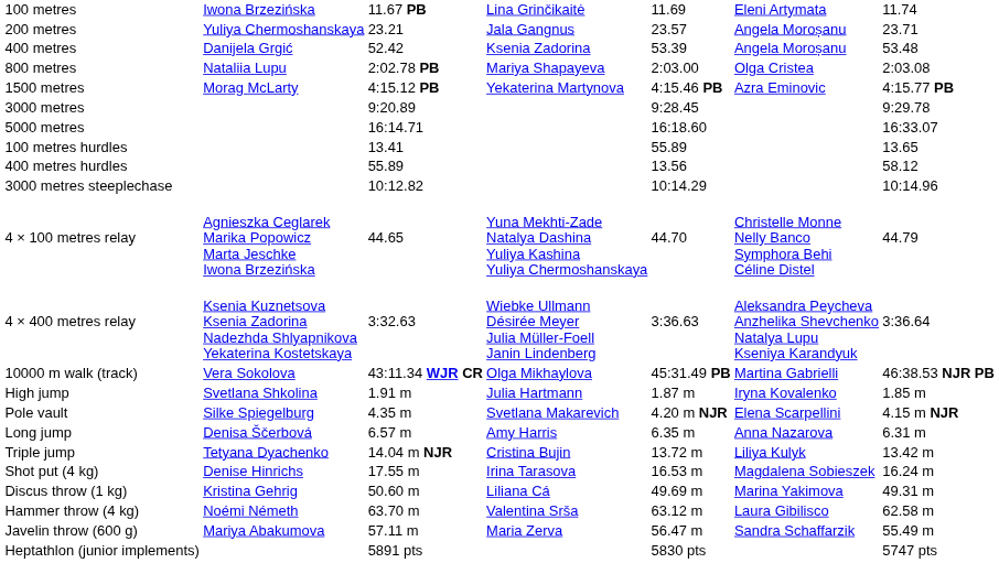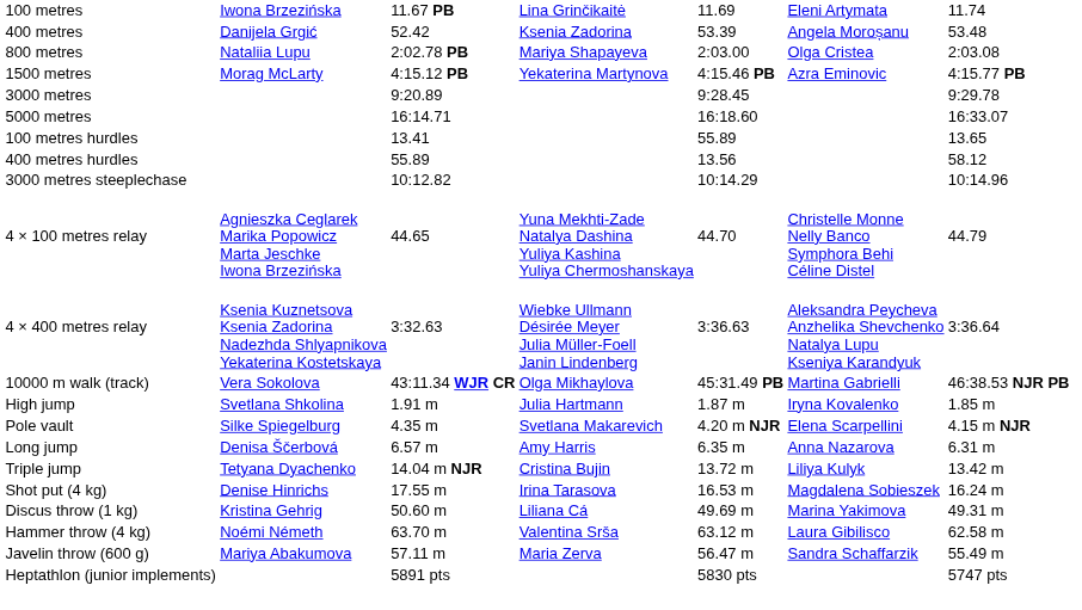- row: 200 metres | Yuliya Chermoshanskaya | 23.21 | Jala Gangnus | 23.57 | Angela Moroșanu | 23.71
